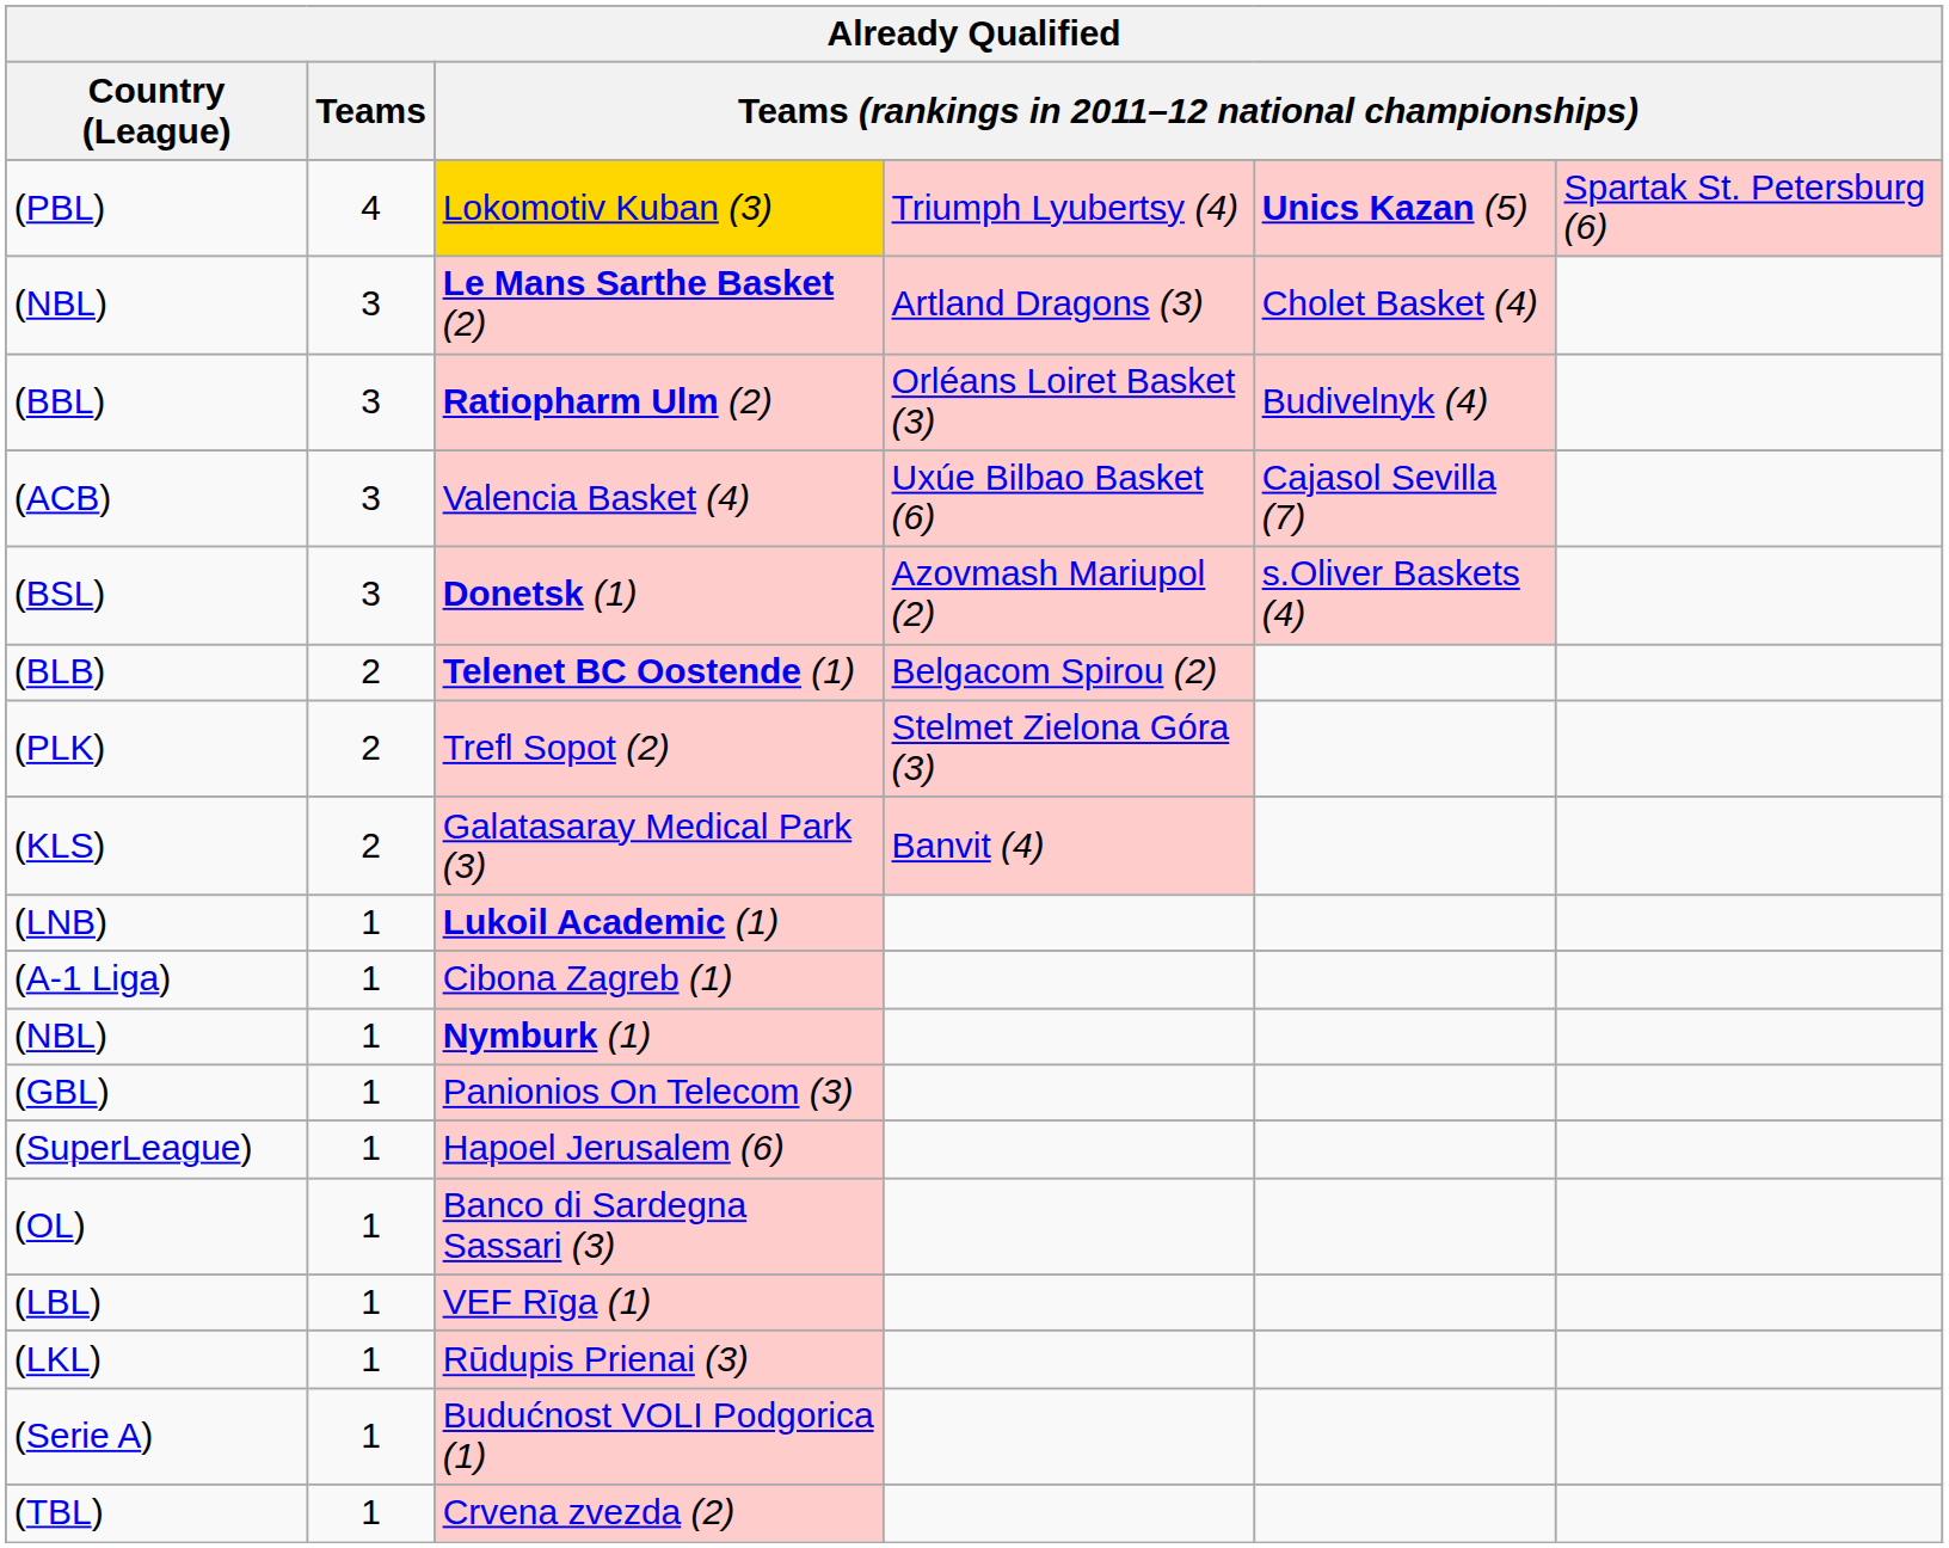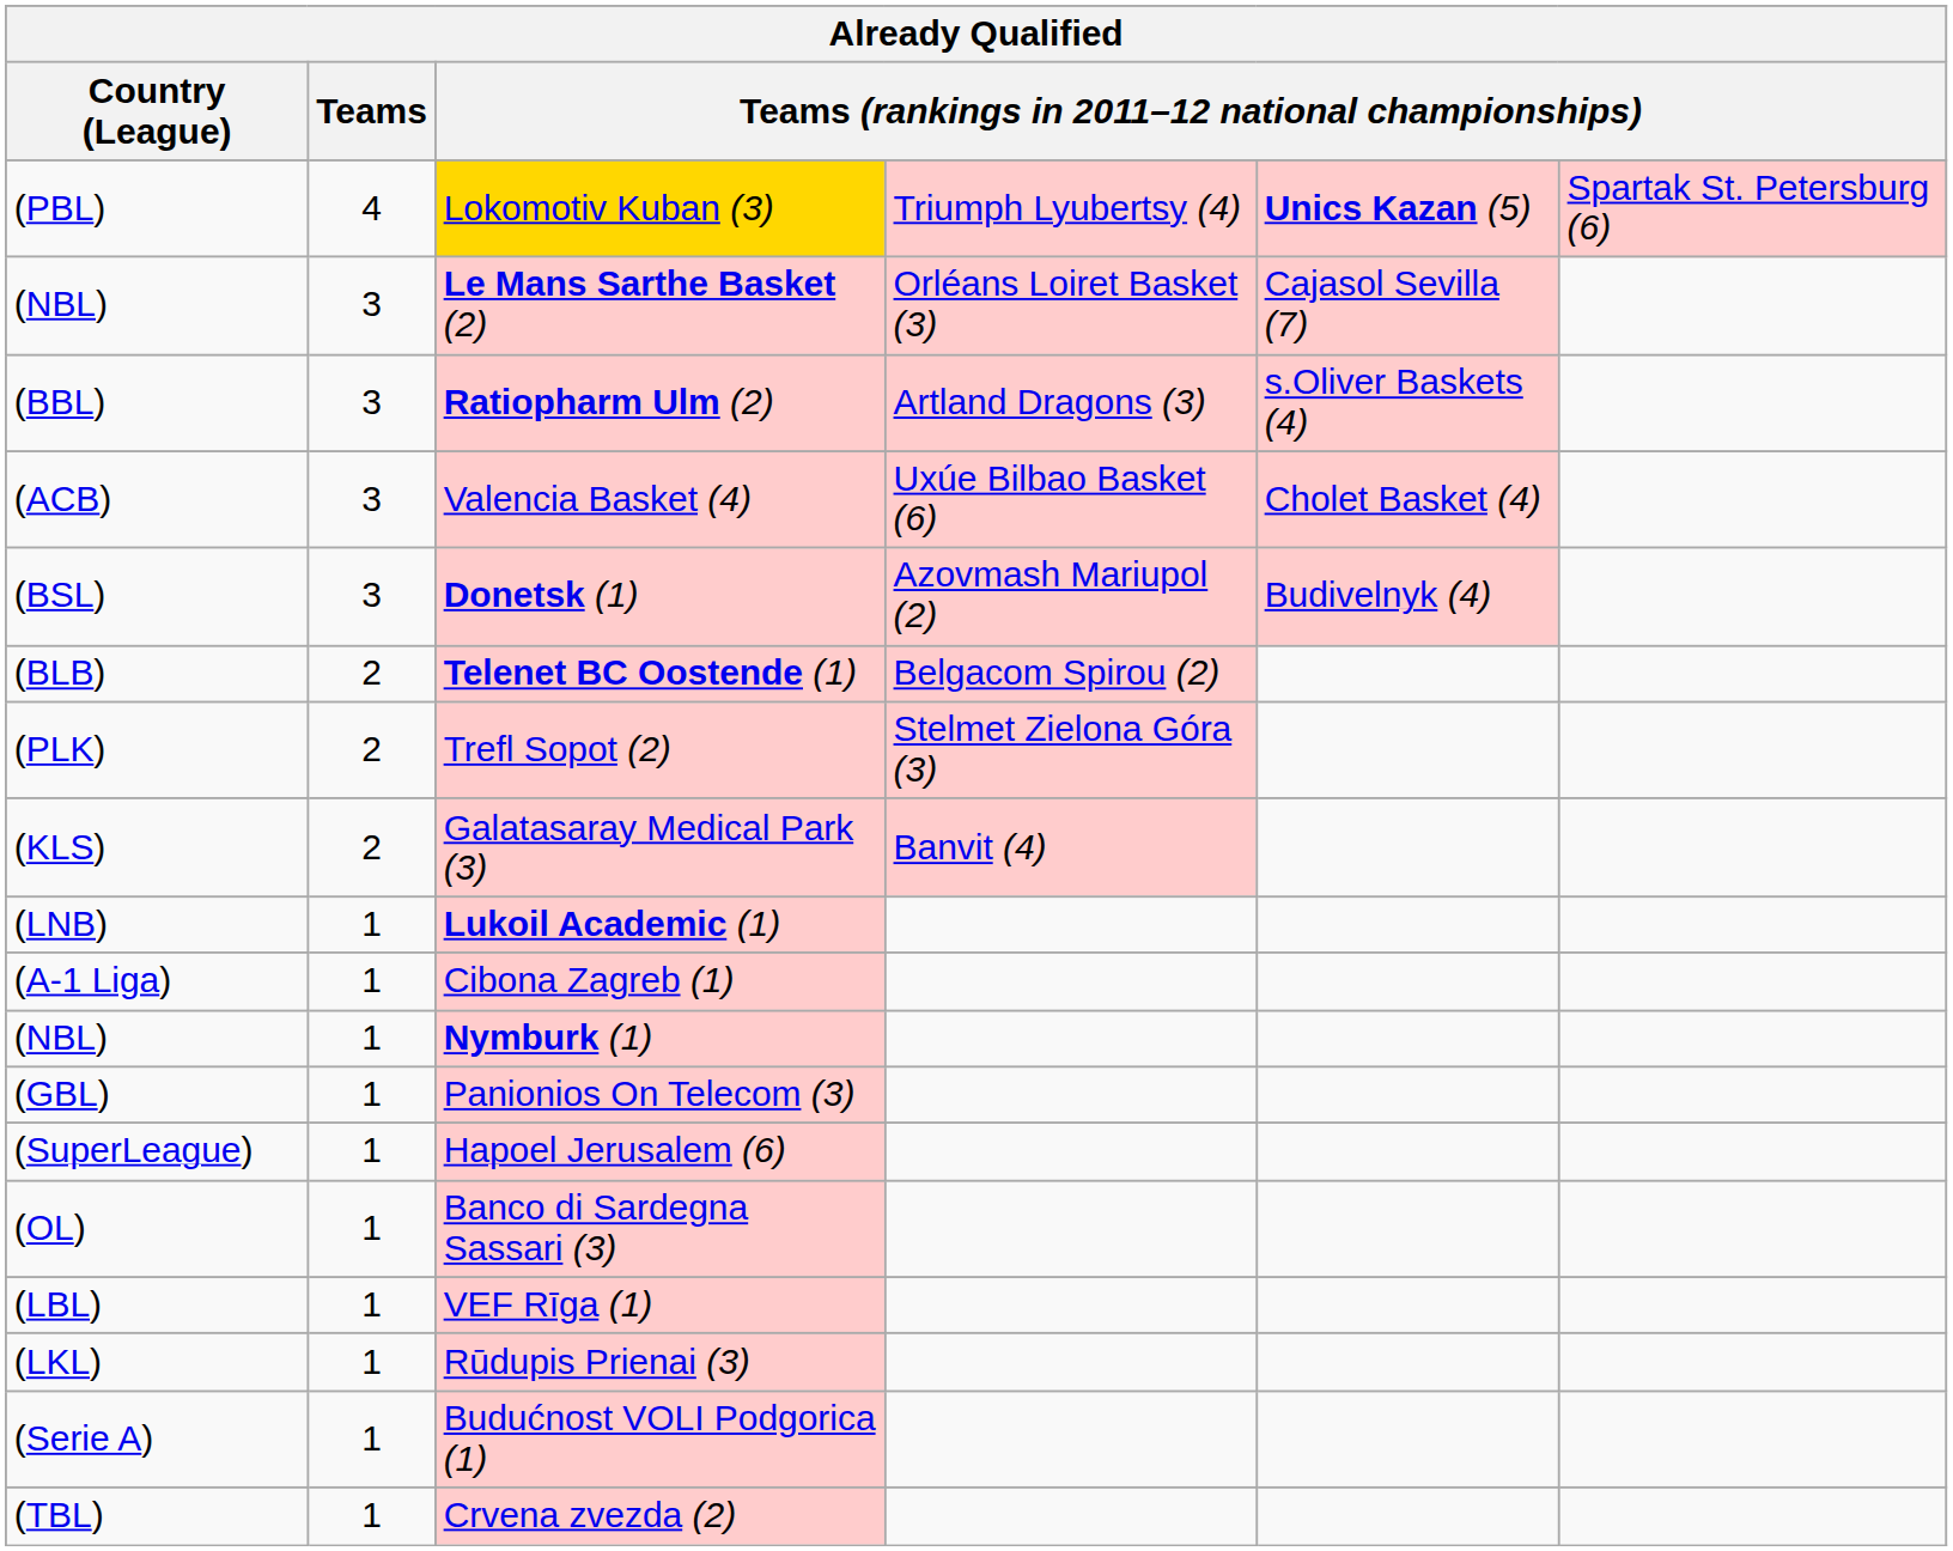Le Mans Sarthe Basket (2) | column 4: Artland Dragons (3) -> Orléans Loiret Basket (3)
Le Mans Sarthe Basket (2) | column 5: Cholet Basket (4) -> Cajasol Sevilla (7)
Ratiopharm Ulm (2) | column 4: Orléans Loiret Basket (3) -> Artland Dragons (3)
Ratiopharm Ulm (2) | column 5: Budivelnyk (4) -> s.Oliver Baskets (4)
Valencia Basket (4) | column 5: Cajasol Sevilla (7) -> Cholet Basket (4)
Donetsk (1) | column 5: s.Oliver Baskets (4) -> Budivelnyk (4)
